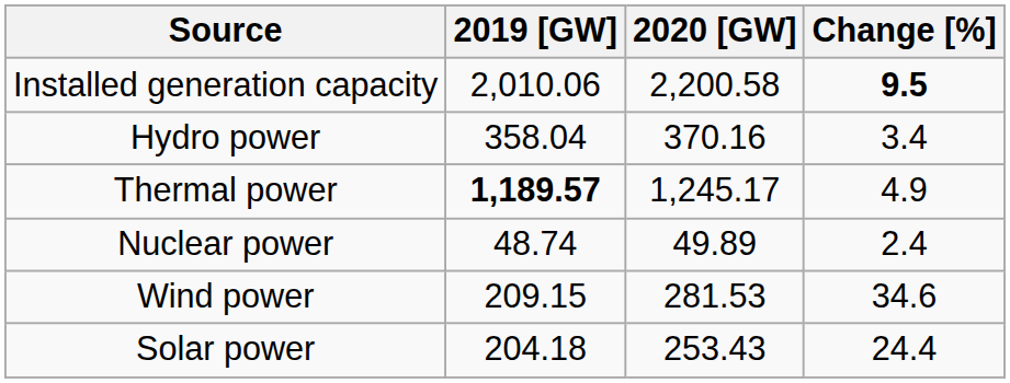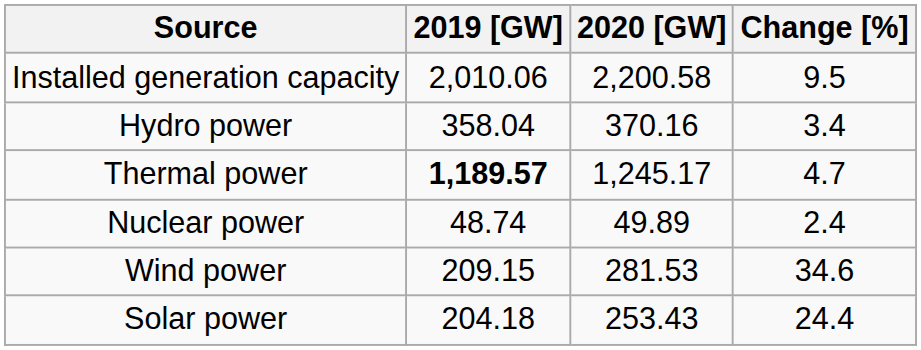Installed generation capacity | Change [%]: bold -> normal
Thermal power | Change [%]: 4.9 -> 4.7
